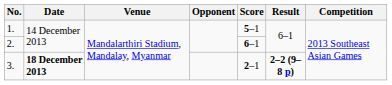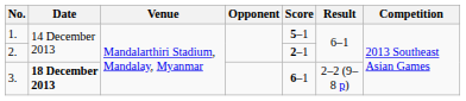2. | Score: 6–1 -> 2–1
3. | Score: 2–1 -> 6–1
3. | Result: bold -> normal
